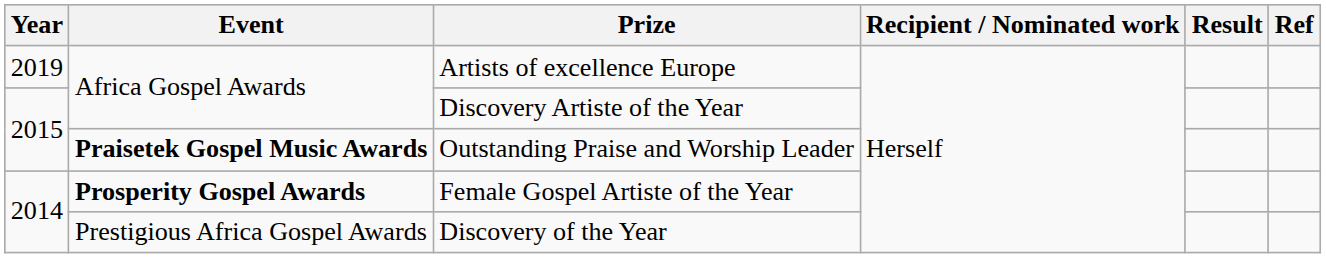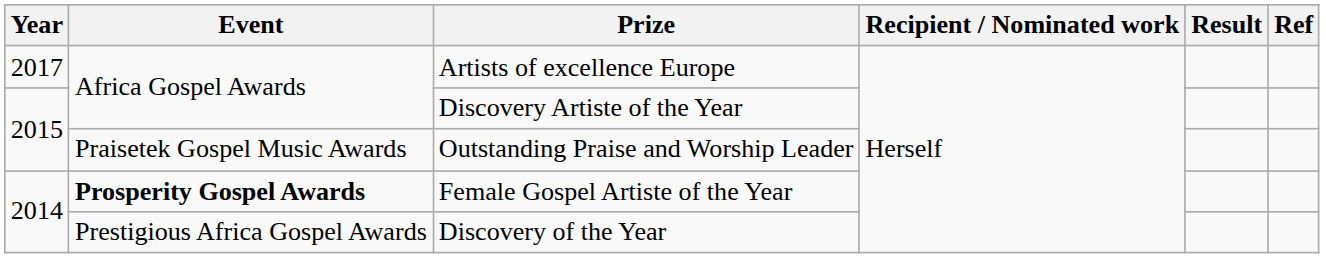Artists of excellence Europe | Year: 2019 -> 2017
Outstanding Praise and Worship Leader | Event: bold -> normal
